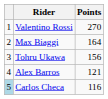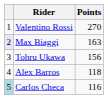Max Biaggi | column 1: no background -> lavender background
Max Biaggi | Points: 164 -> 163
Alex Barros | Points: 121 -> 118
